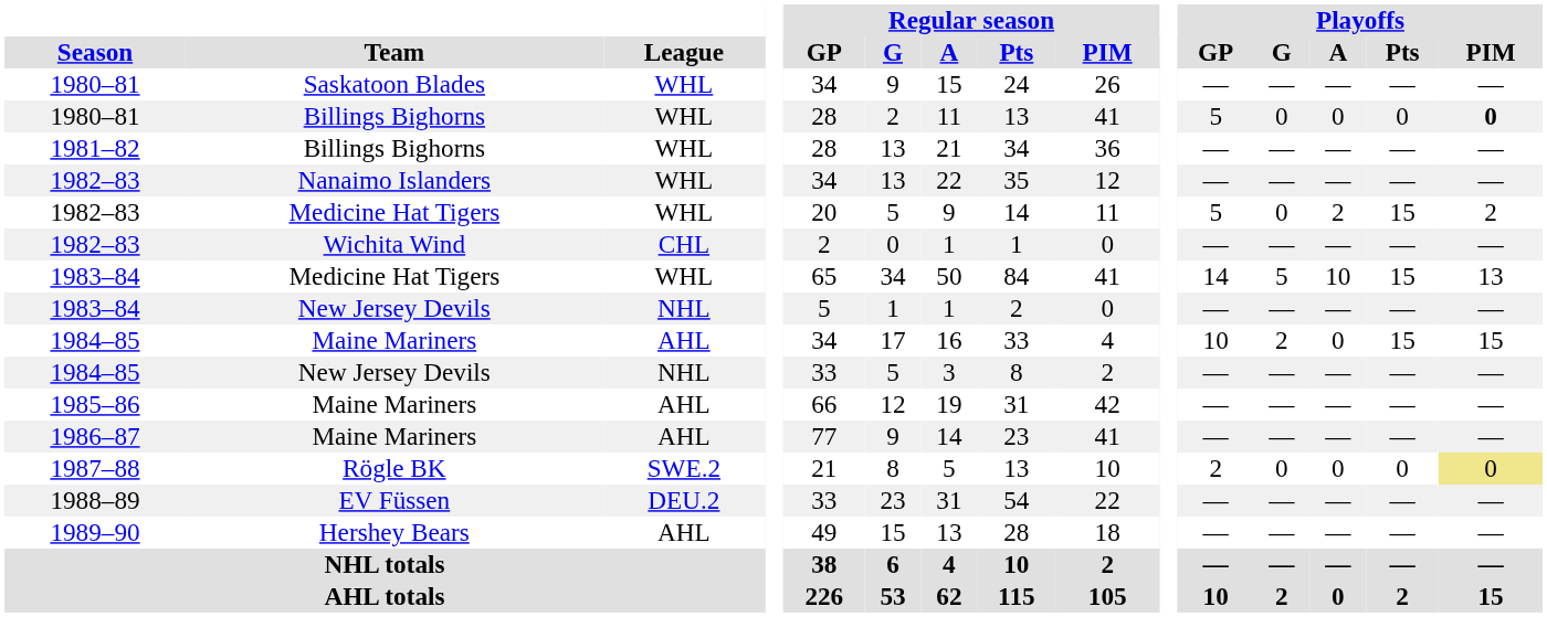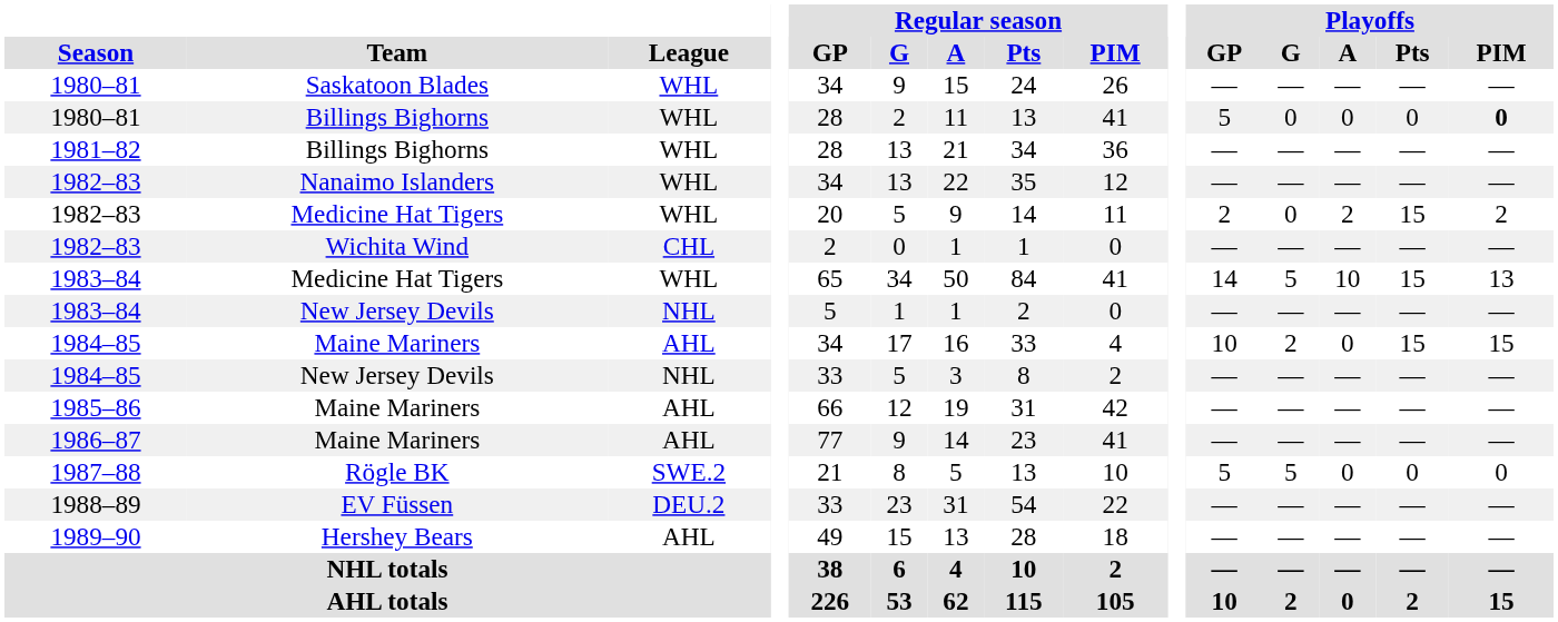1982–83 / Medicine Hat Tigers | Playoffs / GP: 5 -> 2
1987–88 | Playoffs / GP: 2 -> 5
1987–88 | Playoffs / G: 0 -> 5
1987–88 | Playoffs / PIM: khaki background -> no background
